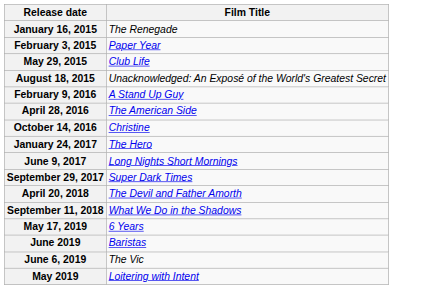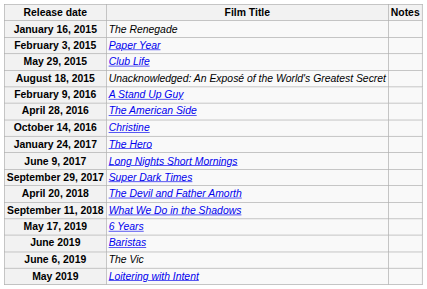+ column: Notes
